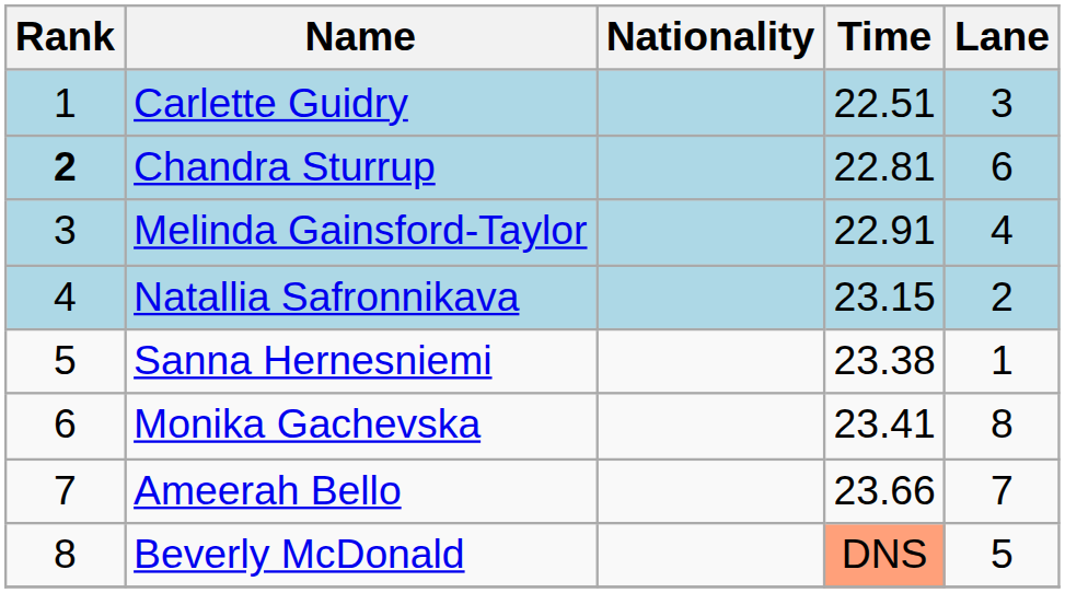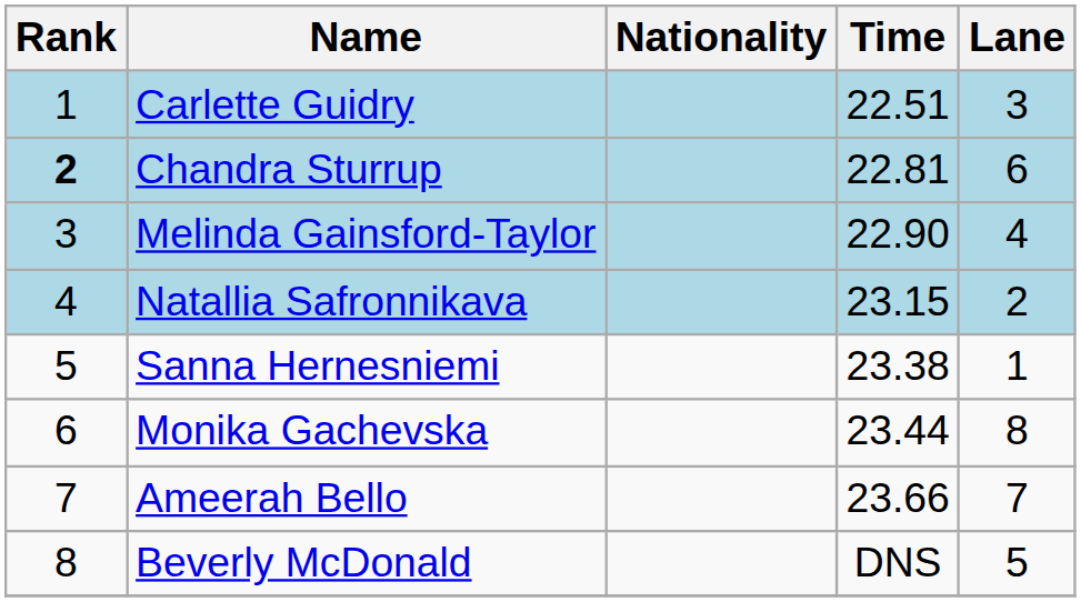Melinda Gainsford-Taylor | Time: 22.91 -> 22.90
Monika Gachevska | Time: 23.41 -> 23.44
Beverly McDonald | Time: lightsalmon background -> no background
